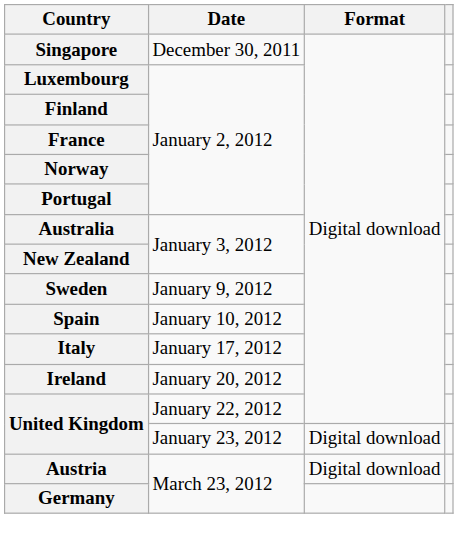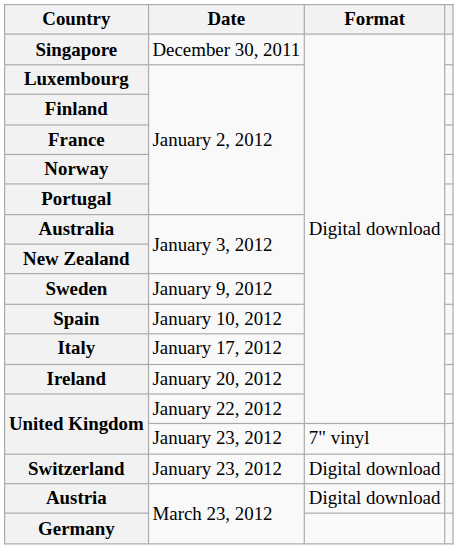United Kingdom / January 23, 2012 | Format: Digital download -> 7" vinyl
+ row: Switzerland | January 23, 2012 | Digital download
